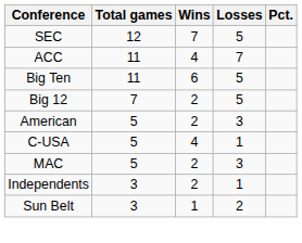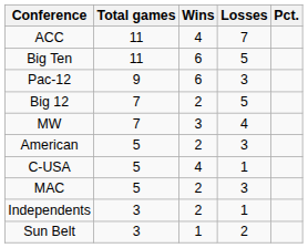- row: SEC | 12 | 7 | 5
+ row: Pac-12 | 9 | 6 | 3
+ row: MW | 7 | 3 | 4
